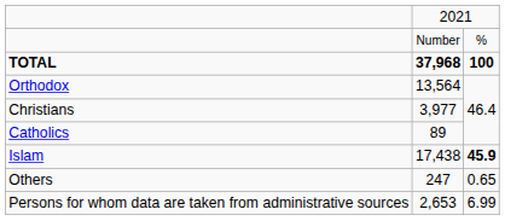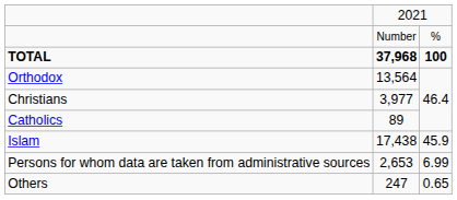Islam | column 3: bold -> normal
rows swapped: Others <-> Persons for whom data are taken from administrative sources
